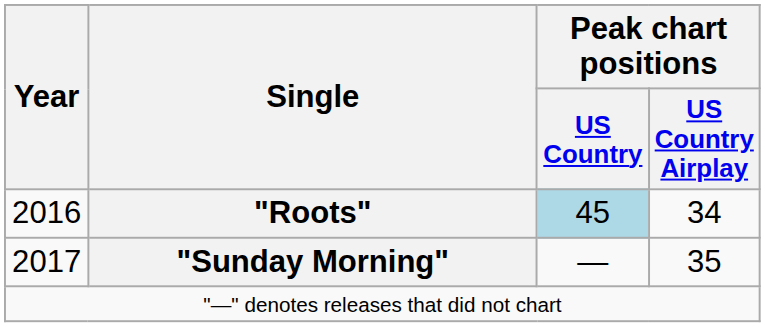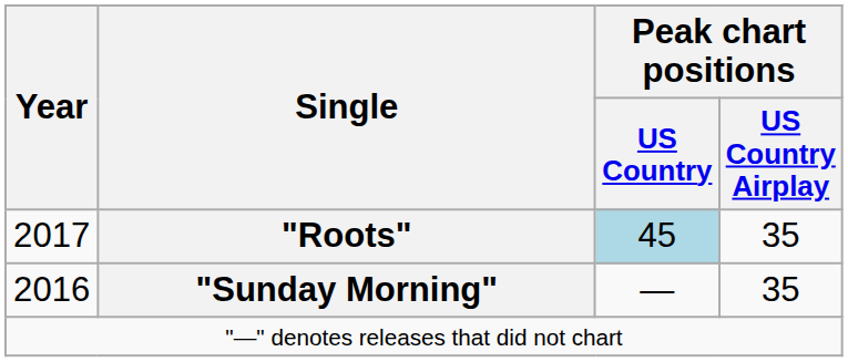"Roots" | Year: 2016 -> 2017
"Roots" | Peak chart positions / US Country Airplay: 34 -> 35
"Sunday Morning" | Year: 2017 -> 2016
